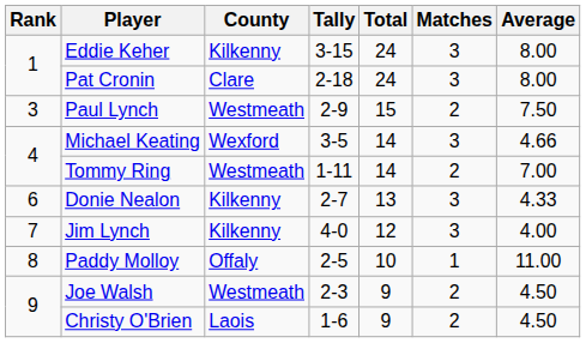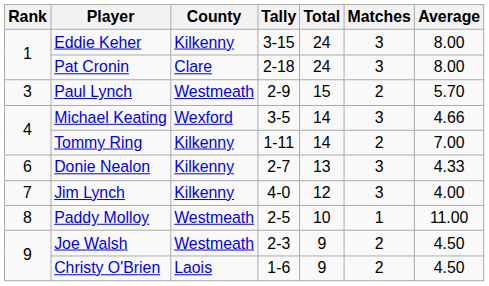Paul Lynch | Average: 7.50 -> 5.70
Tommy Ring | County: Westmeath -> Kilkenny
Paddy Molloy | County: Offaly -> Westmeath
